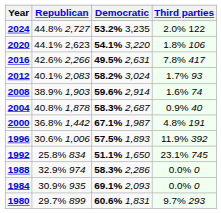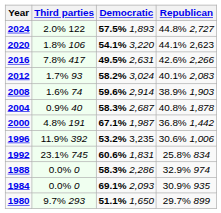columns swapped: Republican <-> Third parties
2024 | Democratic: 53.2% 3,235 -> 57.5% 1,893
1996 | Democratic: 57.5% 1,893 -> 53.2% 3,235
1992 | Democratic: 51.1% 1,650 -> 60.6% 1,831
1980 | Democratic: 60.6% 1,831 -> 51.1% 1,650
